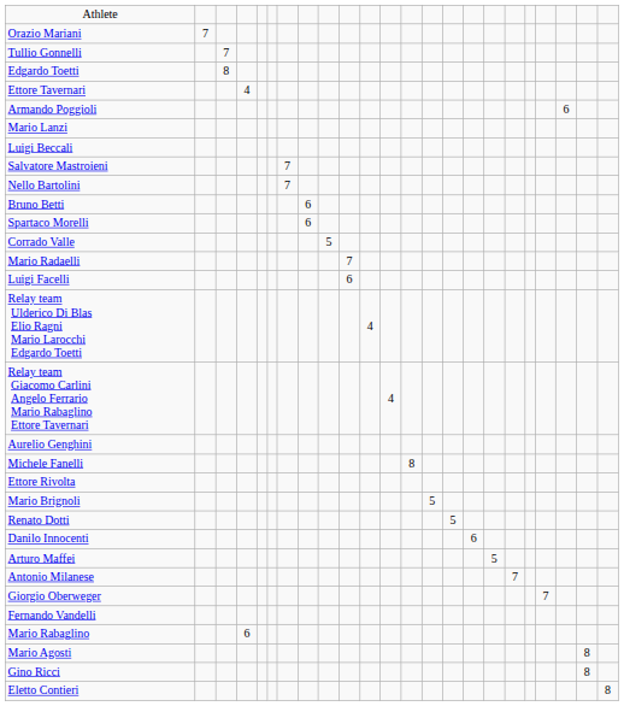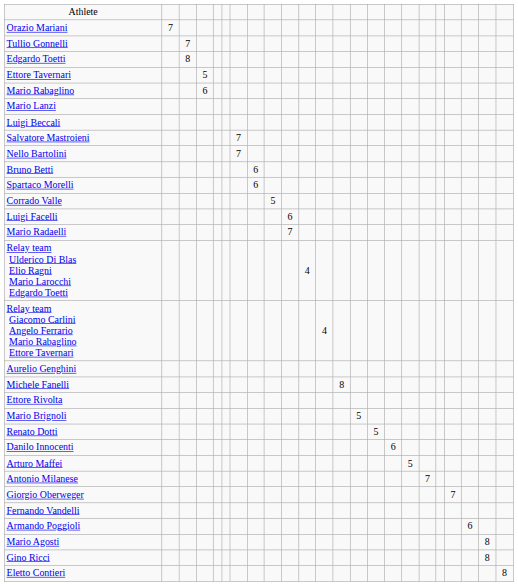Ettore Tavernari | column 4: 4 -> 5
rows swapped: Mario Rabaglino <-> Armando Poggioli
rows swapped: Luigi Facelli <-> Mario Radaelli
